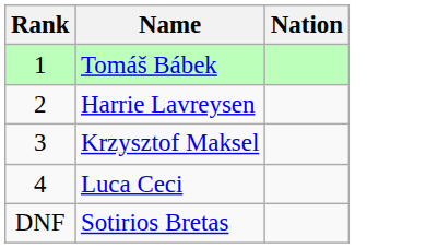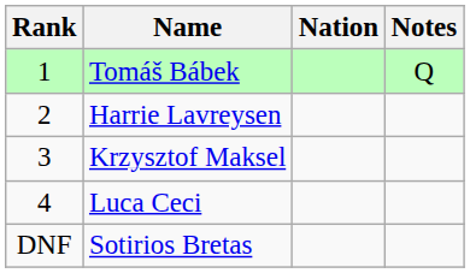+ column: Notes | Q
